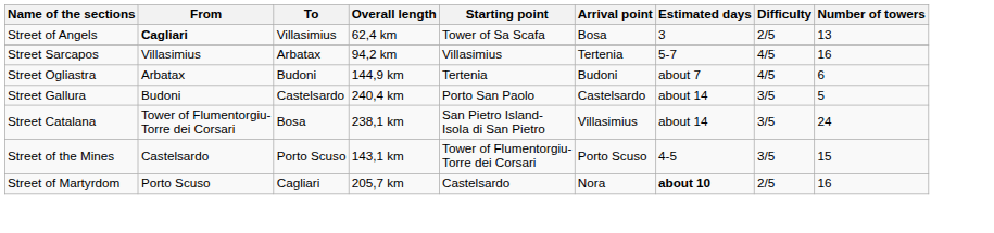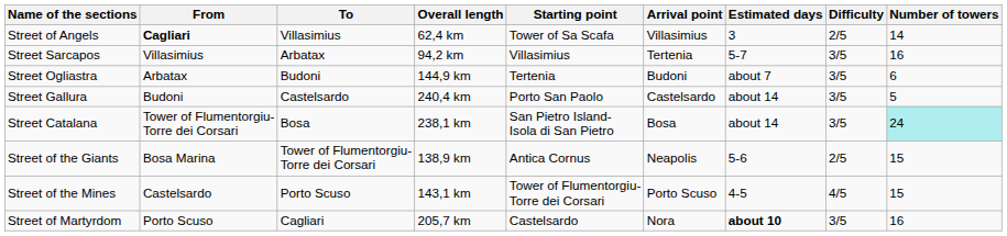Street of Angels | Arrival point: Bosa -> Villasimius
Street of Angels | Number of towers: 13 -> 14
Street Sarcapos | Difficulty: 4/5 -> 3/5
Street Ogliastra | Difficulty: 4/5 -> 3/5
Street Catalana | Arrival point: Villasimius -> Bosa
Street Catalana | Number of towers: no background -> paleturquoise background
+ row: Street of the Giants | Bosa Marina | Tower of Flumentorgiu- Torre dei Corsari | 138,9 km | Antica Cornus | Neapolis | 5-6 | 2/5 | 15
Street of the Mines | Difficulty: 3/5 -> 4/5
Street of Martyrdom | Difficulty: 2/5 -> 3/5
